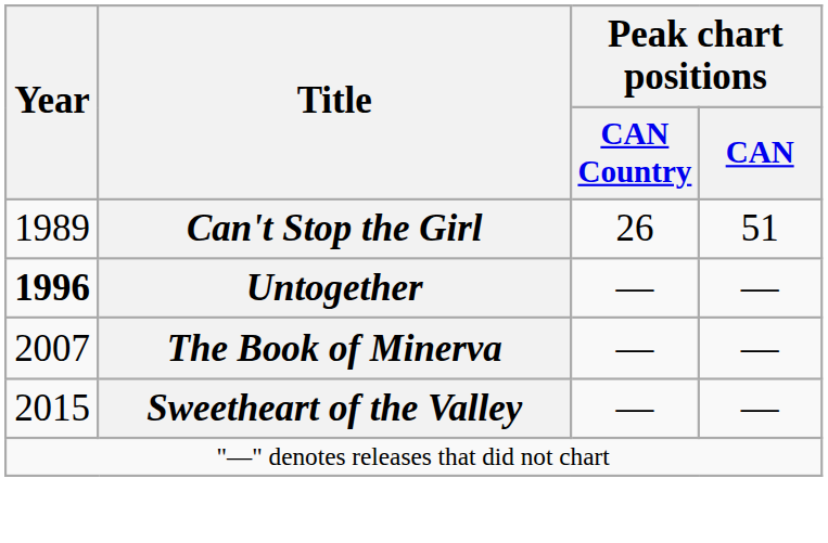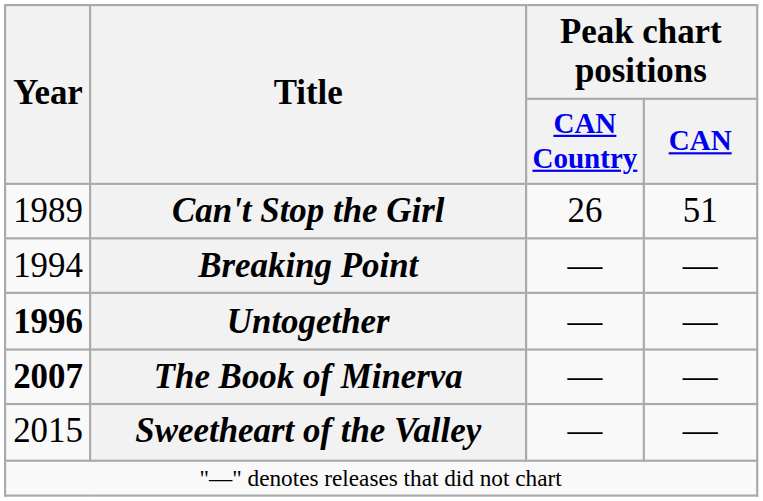+ row: 1994 | Breaking Point | — | —
The Book of Minerva | Year: normal -> bold
